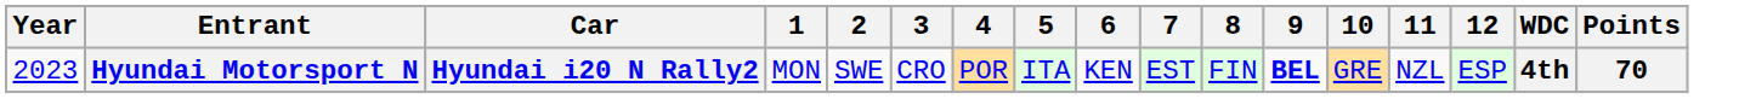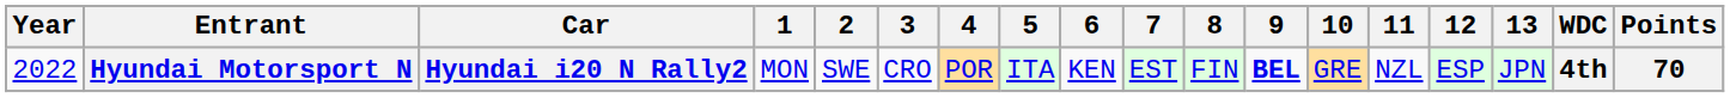+ column: 13 | JPN
Hyundai Motorsport N | Year: 2023 -> 2022
